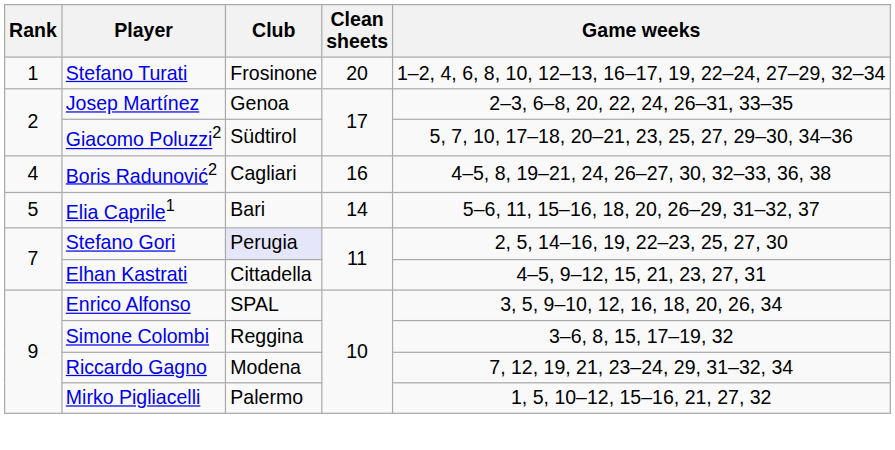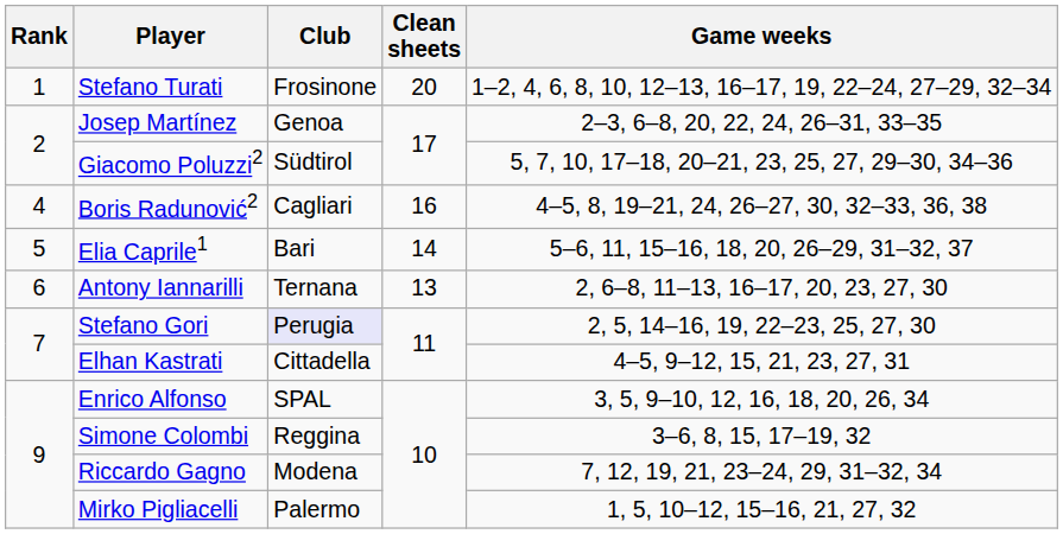+ row: 6 | Antony Iannarilli | Ternana | 13 | 2, 6–8, 11–13, 16–17, 20, 23, 27, 30
